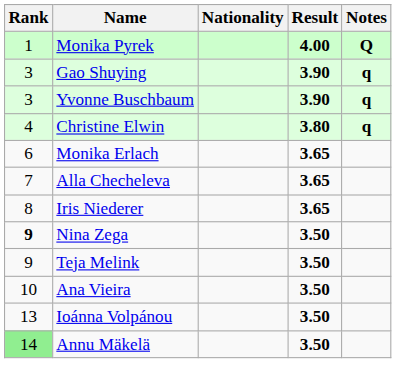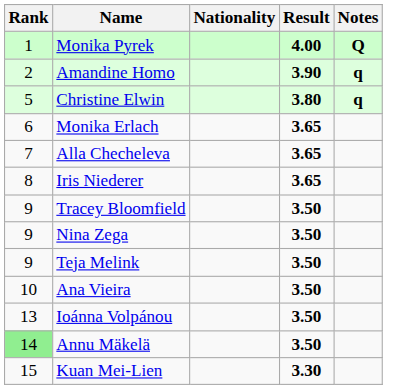+ row: 2 | Amandine Homo | 3.90 | q
- row: 3 | Gao Shuying | 3.90 | q
- row: 3 | Yvonne Buschbaum | 3.90 | q
Christine Elwin | Rank: 4 -> 5
+ row: 9 | Tracey Bloomfield | 3.50
Nina Zega | Rank: bold -> normal
+ row: 15 | Kuan Mei-Lien | 3.30
